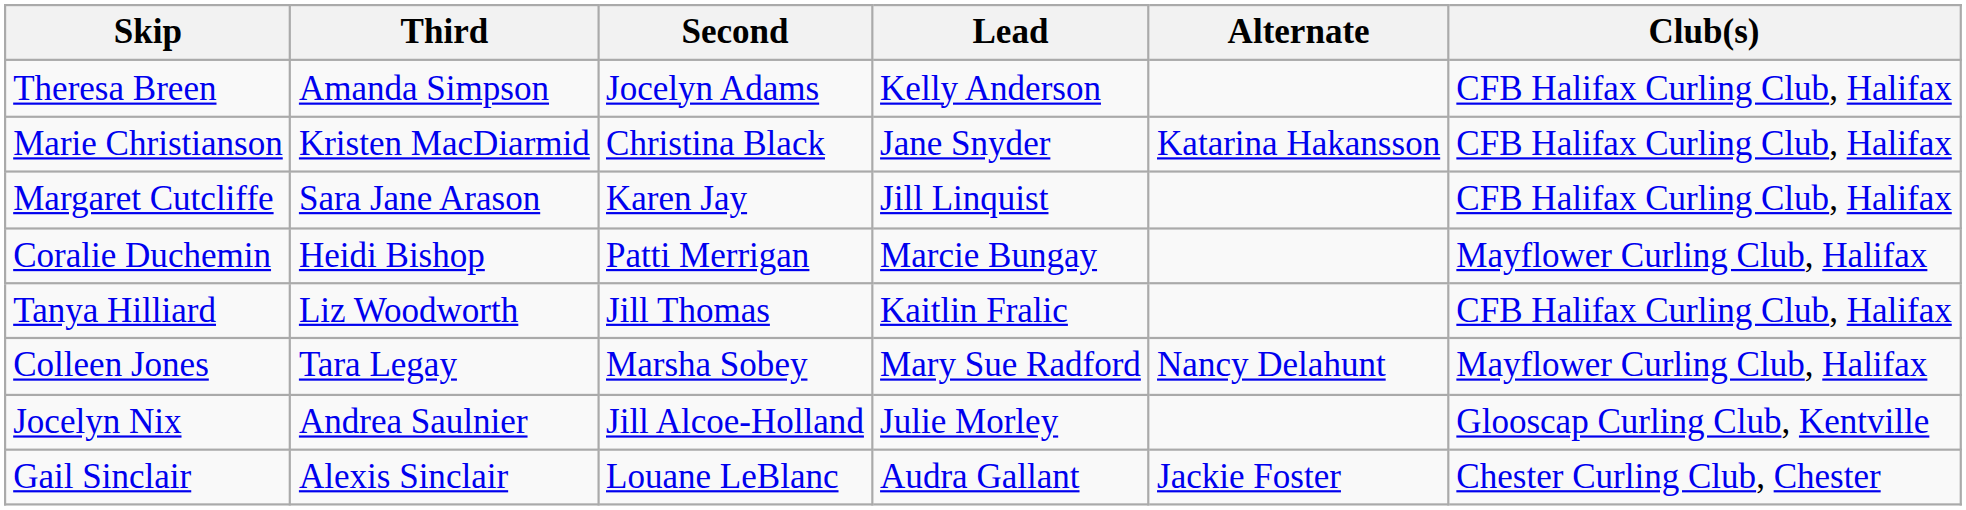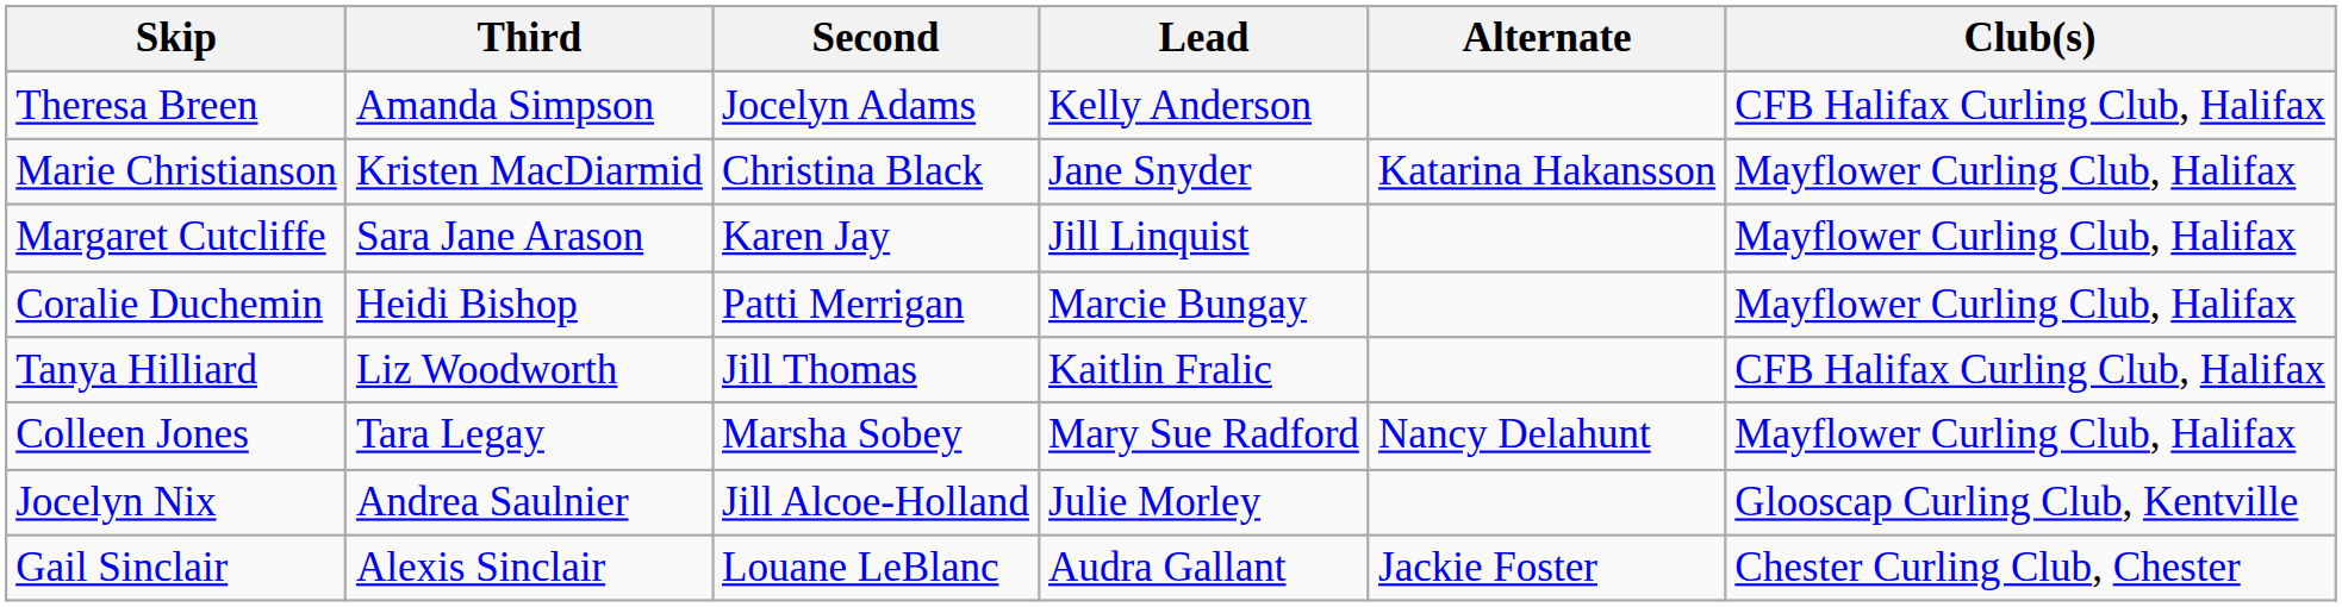Marie Christianson | Club(s): CFB Halifax Curling Club, Halifax -> Mayflower Curling Club, Halifax
Margaret Cutcliffe | Club(s): CFB Halifax Curling Club, Halifax -> Mayflower Curling Club, Halifax
